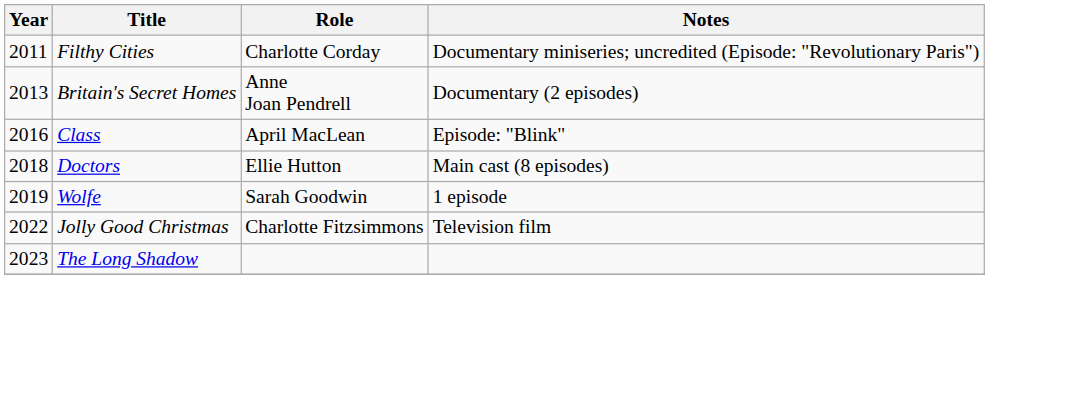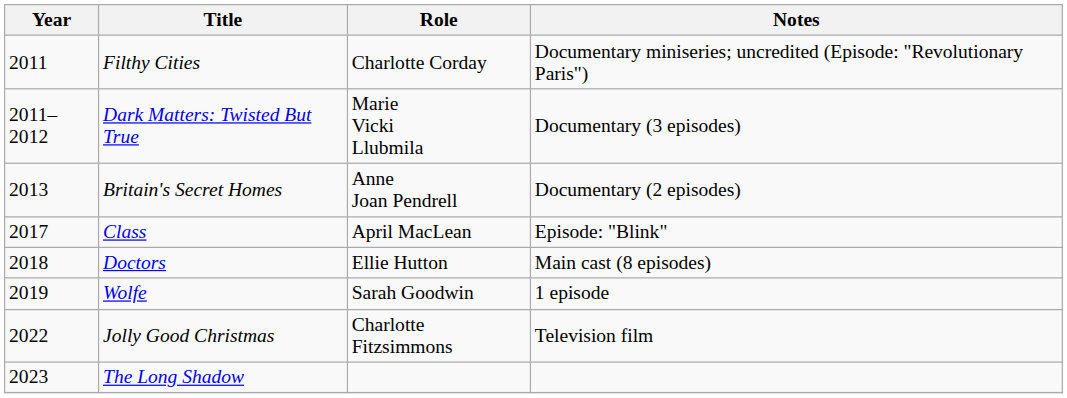+ row: 2011–2012 | Dark Matters: Twisted But True | Marie Vicki Llubmila | Documentary (3 episodes)
Class | Year: 2016 -> 2017
